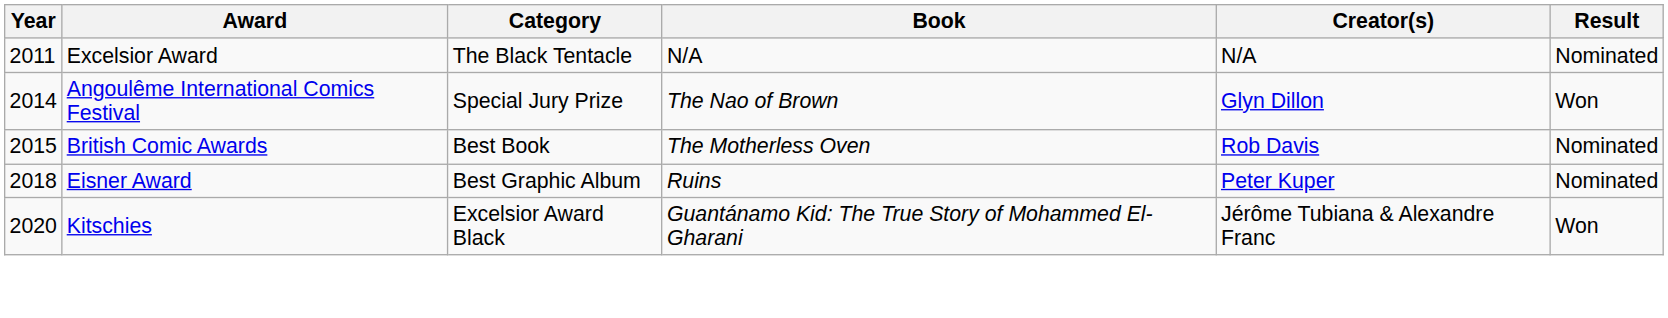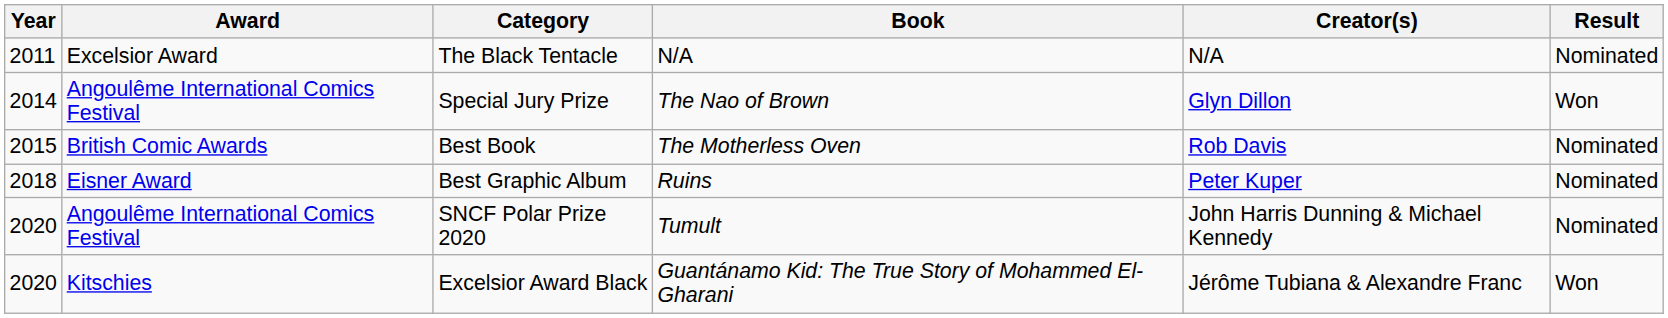+ row: 2020 | Angoulême International Comics Festival | SNCF Polar Prize 2020 | Tumult | John Harris Dunning & Michael Kennedy | Nominated
